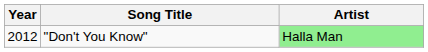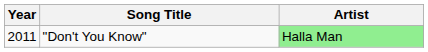"Don't You Know" | Year: 2012 -> 2011
